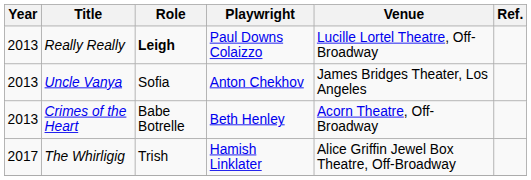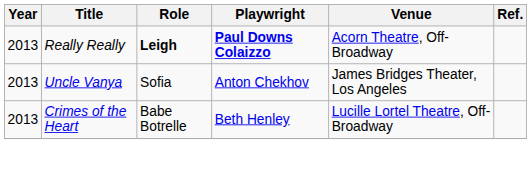Really Really | Playwright: normal -> bold
Really Really | Venue: Lucille Lortel Theatre, Off-Broadway -> Acorn Theatre, Off-Broadway
Crimes of the Heart | Venue: Acorn Theatre, Off-Broadway -> Lucille Lortel Theatre, Off-Broadway
- row: 2017 | The Whirligig | Trish | Hamish Linklater | Alice Griffin Jewel Box Theatre, Off-Broadway
